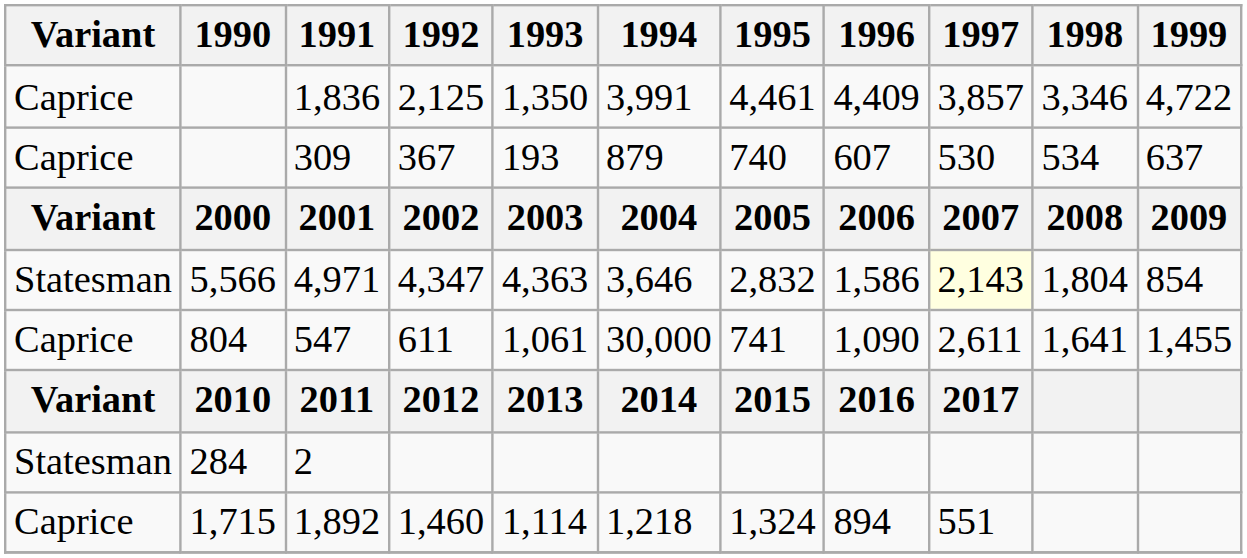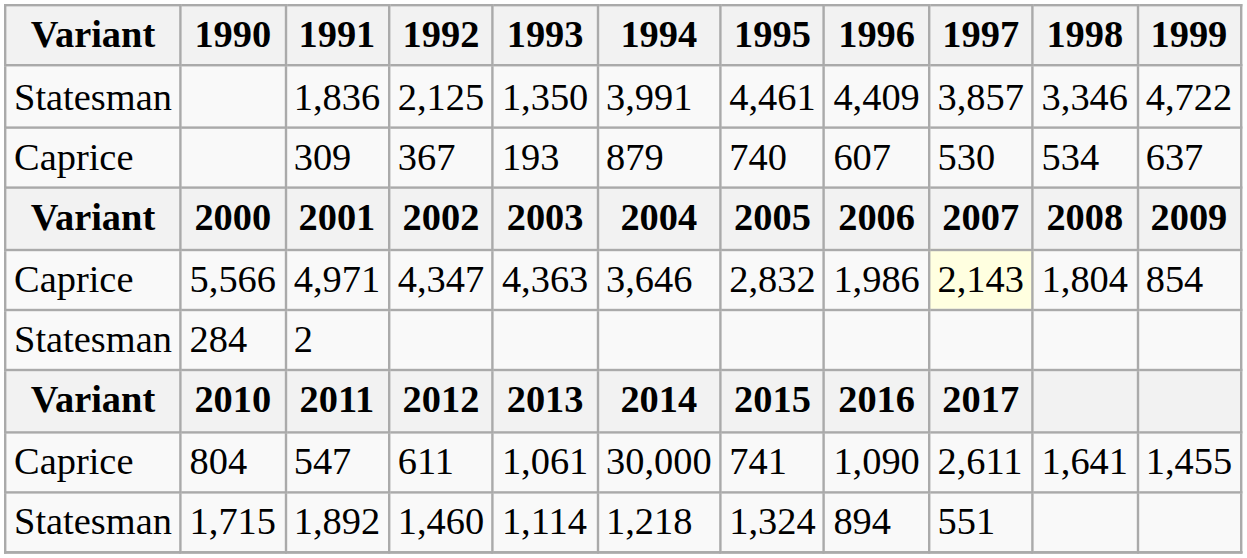1,836 | Variant: Caprice -> Statesman
4,971 | Variant: Statesman -> Caprice
4,971 | 1996: 1,586 -> 1,986
rows swapped: 547 <-> 2
1,892 | Variant: Caprice -> Statesman
